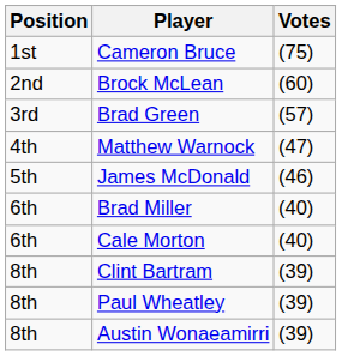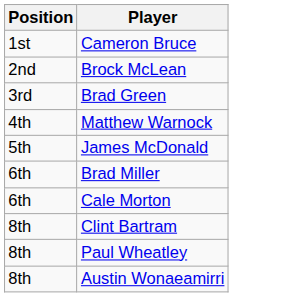- column: Votes | (75) | (60) | (57) | (47) | (46) | (40) | (40) | (39) | (39) | (39)
